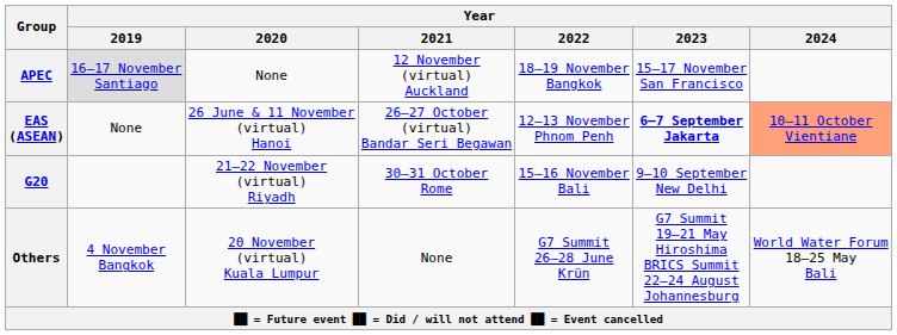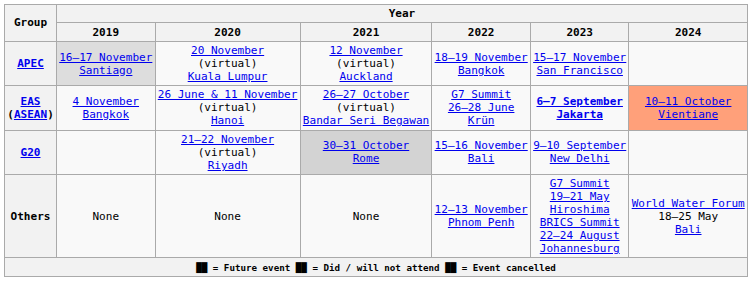APEC | Year / 2020: None -> 20 November (virtual) Kuala Lumpur
EAS (ASEAN) | Year / 2019: None -> 4 November Bangkok
EAS (ASEAN) | Year / 2022: 12–13 November Phnom Penh -> G7 Summit 26–28 June Krün
G20 | Year / 2021: no background -> lightgrey background
Others | Year / 2019: 4 November Bangkok -> None
Others | Year / 2020: 20 November (virtual) Kuala Lumpur -> None
Others | Year / 2022: G7 Summit 26–28 June Krün -> 12–13 November Phnom Penh
